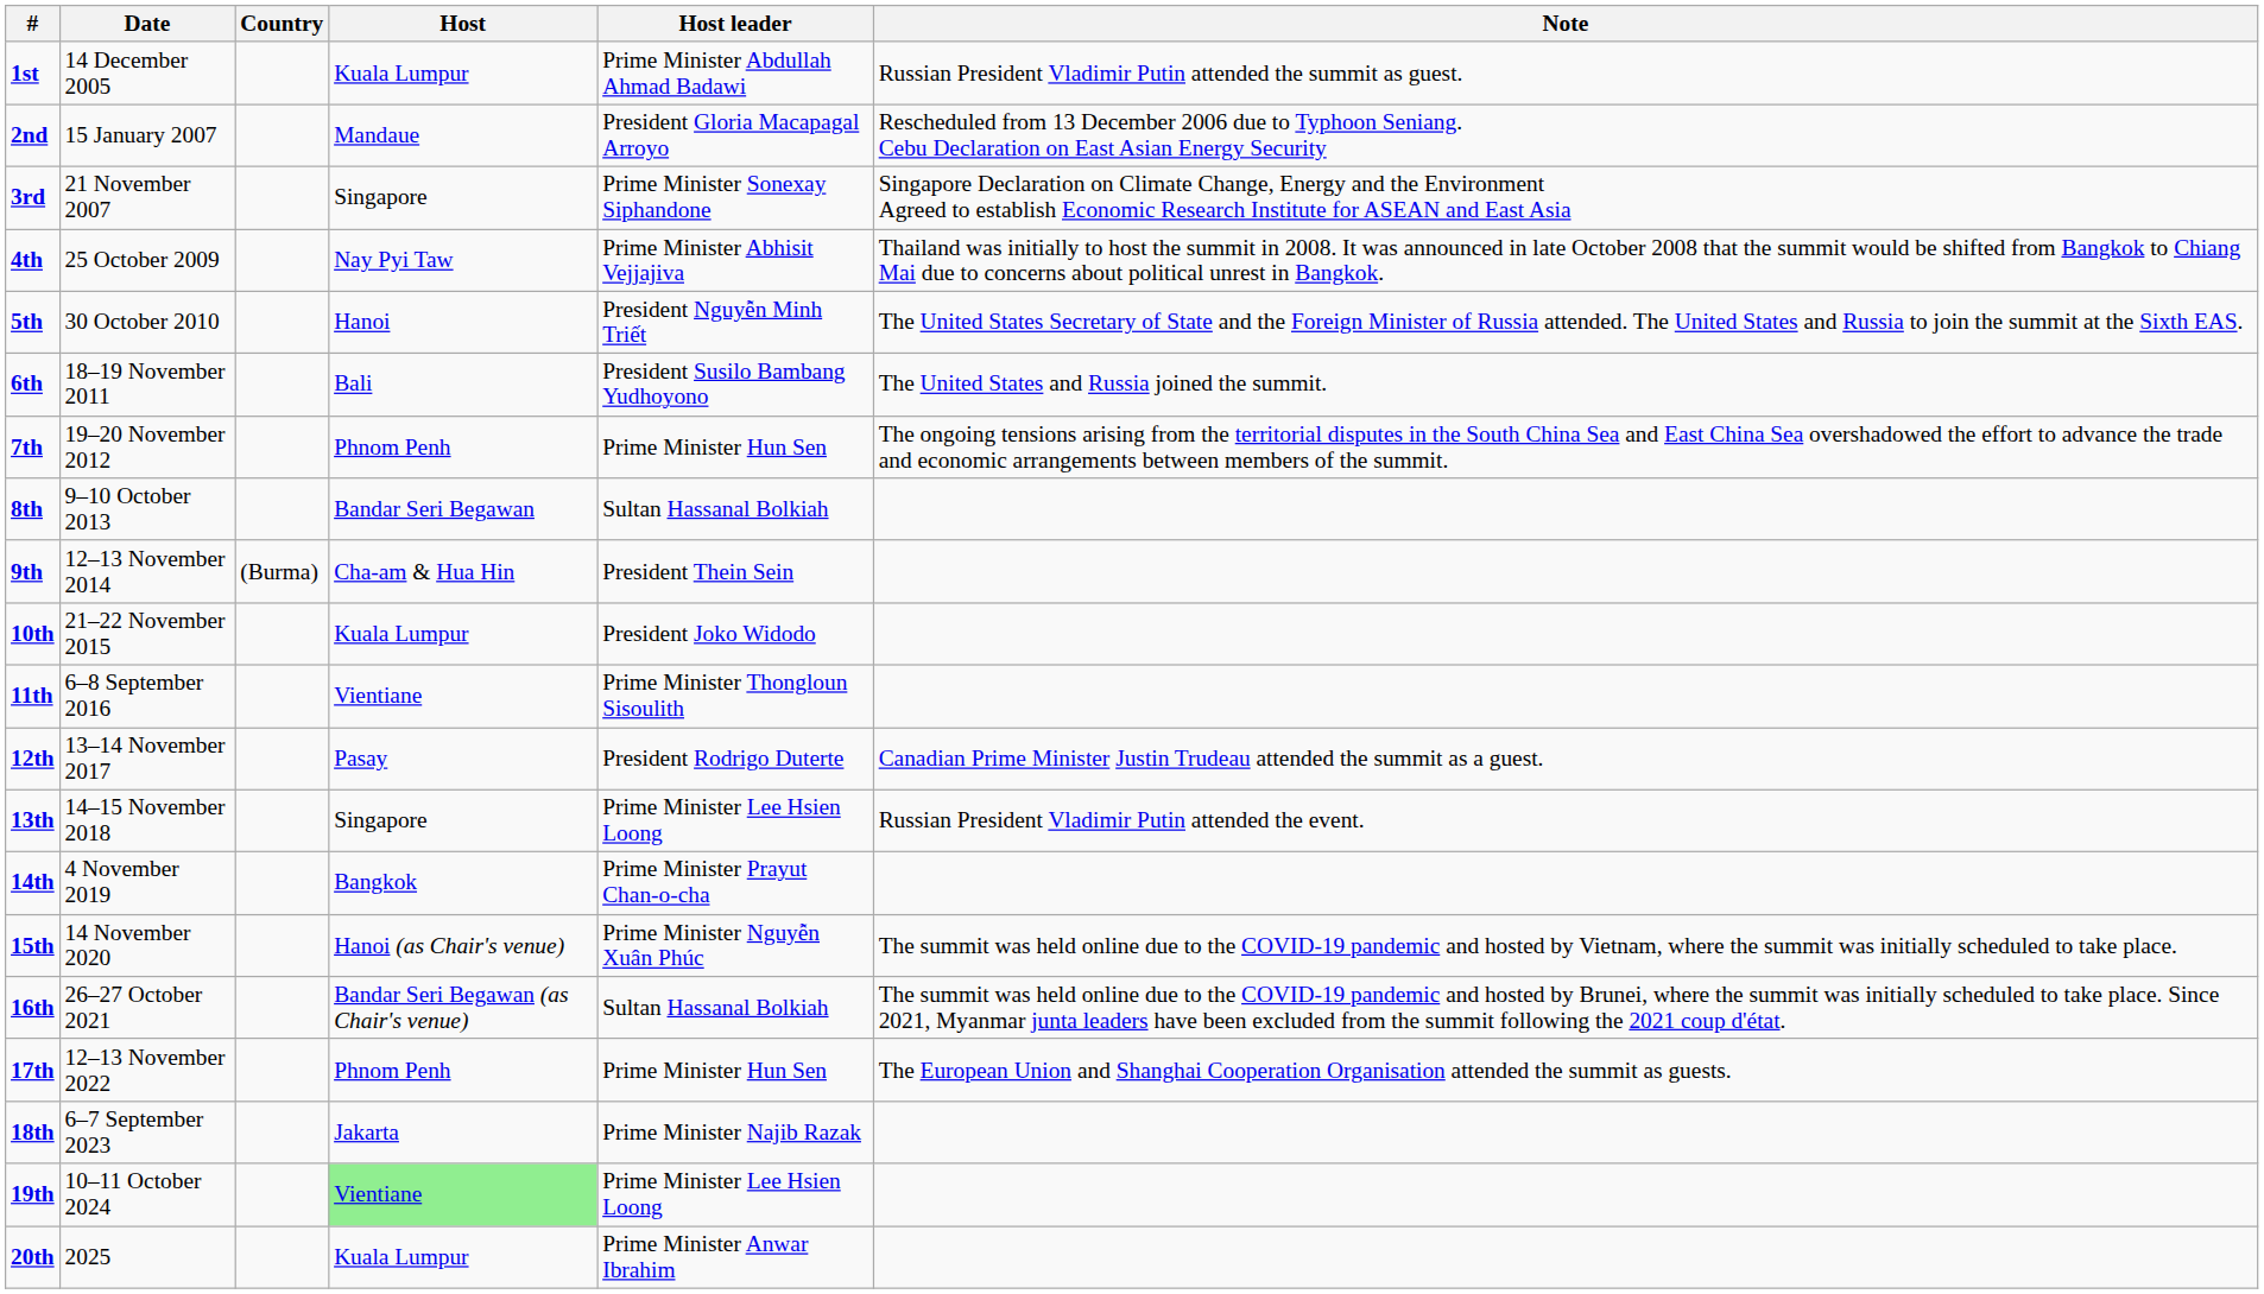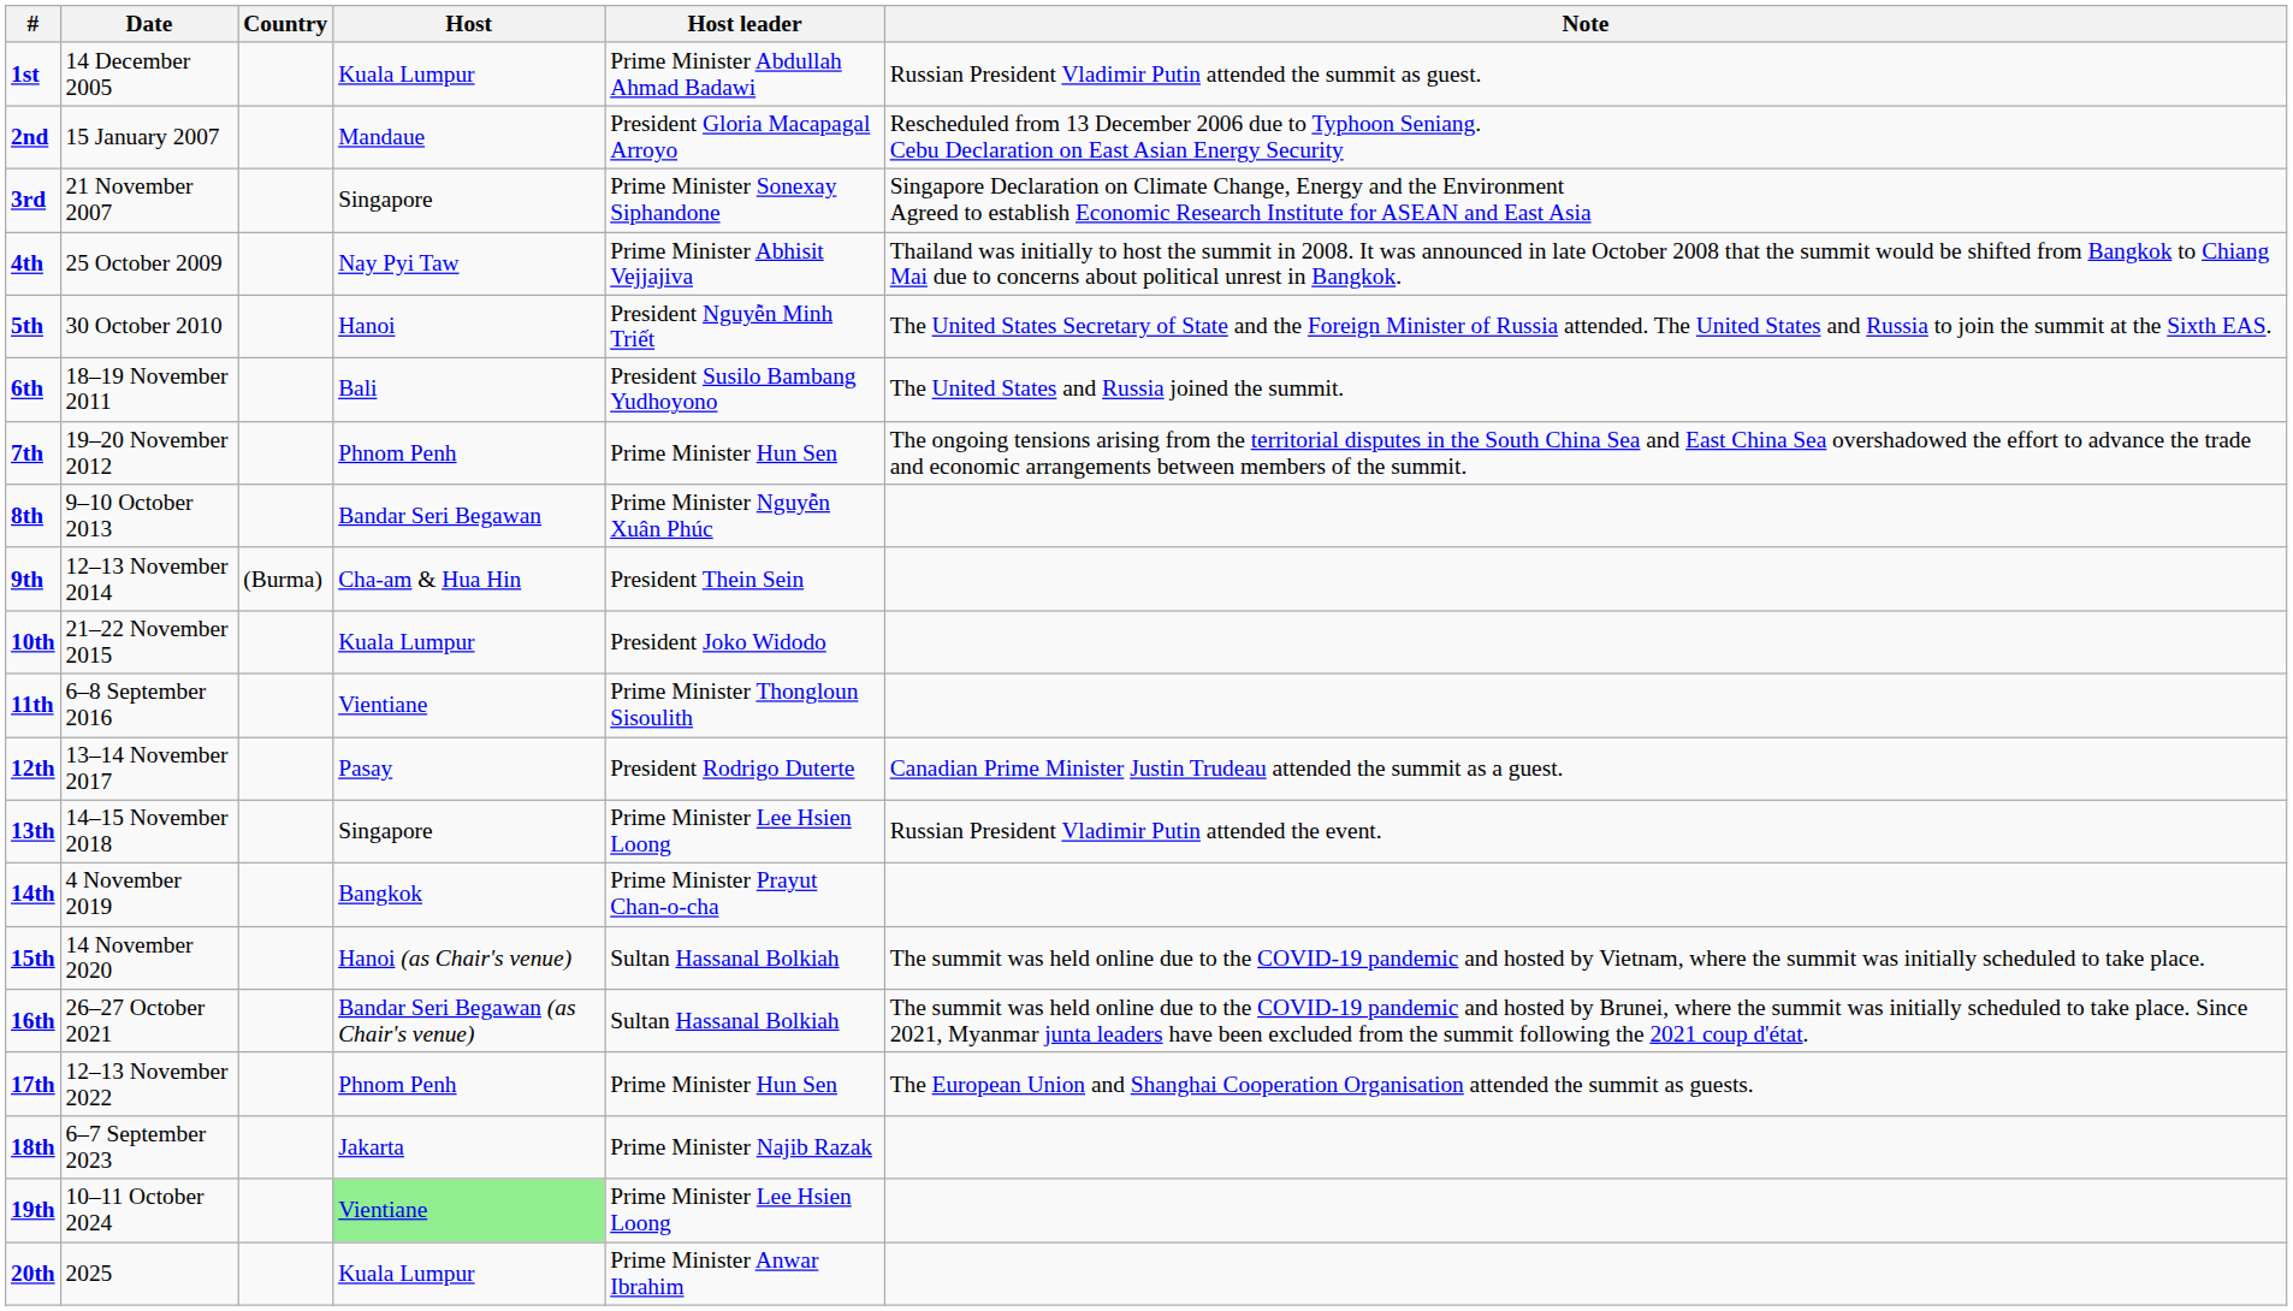8th | Host leader: Sultan Hassanal Bolkiah -> Prime Minister Nguyễn Xuân Phúc
15th | Host leader: Prime Minister Nguyễn Xuân Phúc -> Sultan Hassanal Bolkiah
